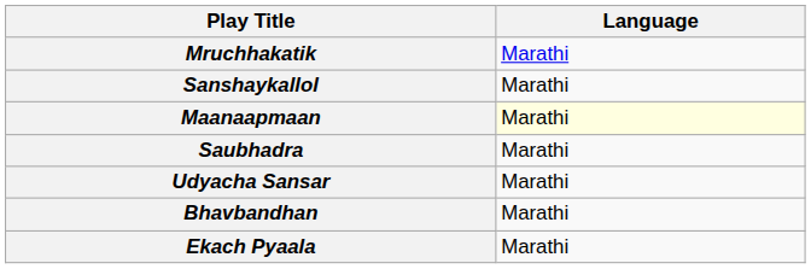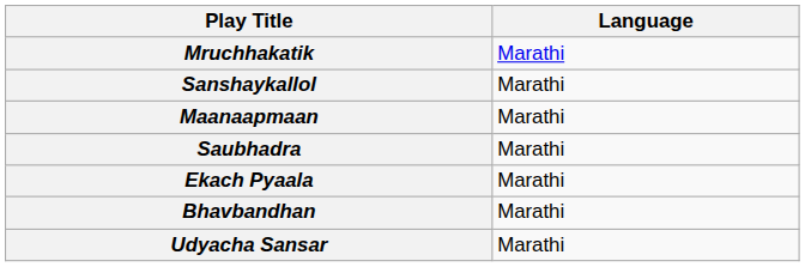Maanaapmaan | Language: lightyellow background -> no background
rows swapped: Ekach Pyaala <-> Udyacha Sansar
